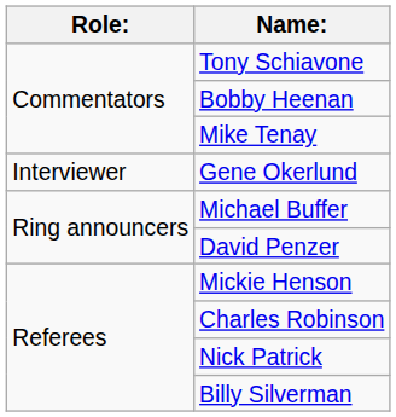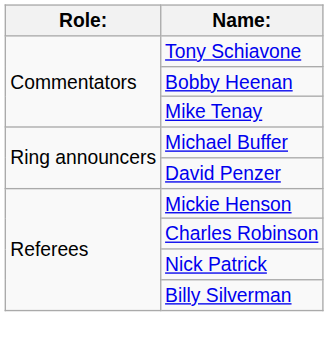- row: Interviewer | Gene Okerlund
